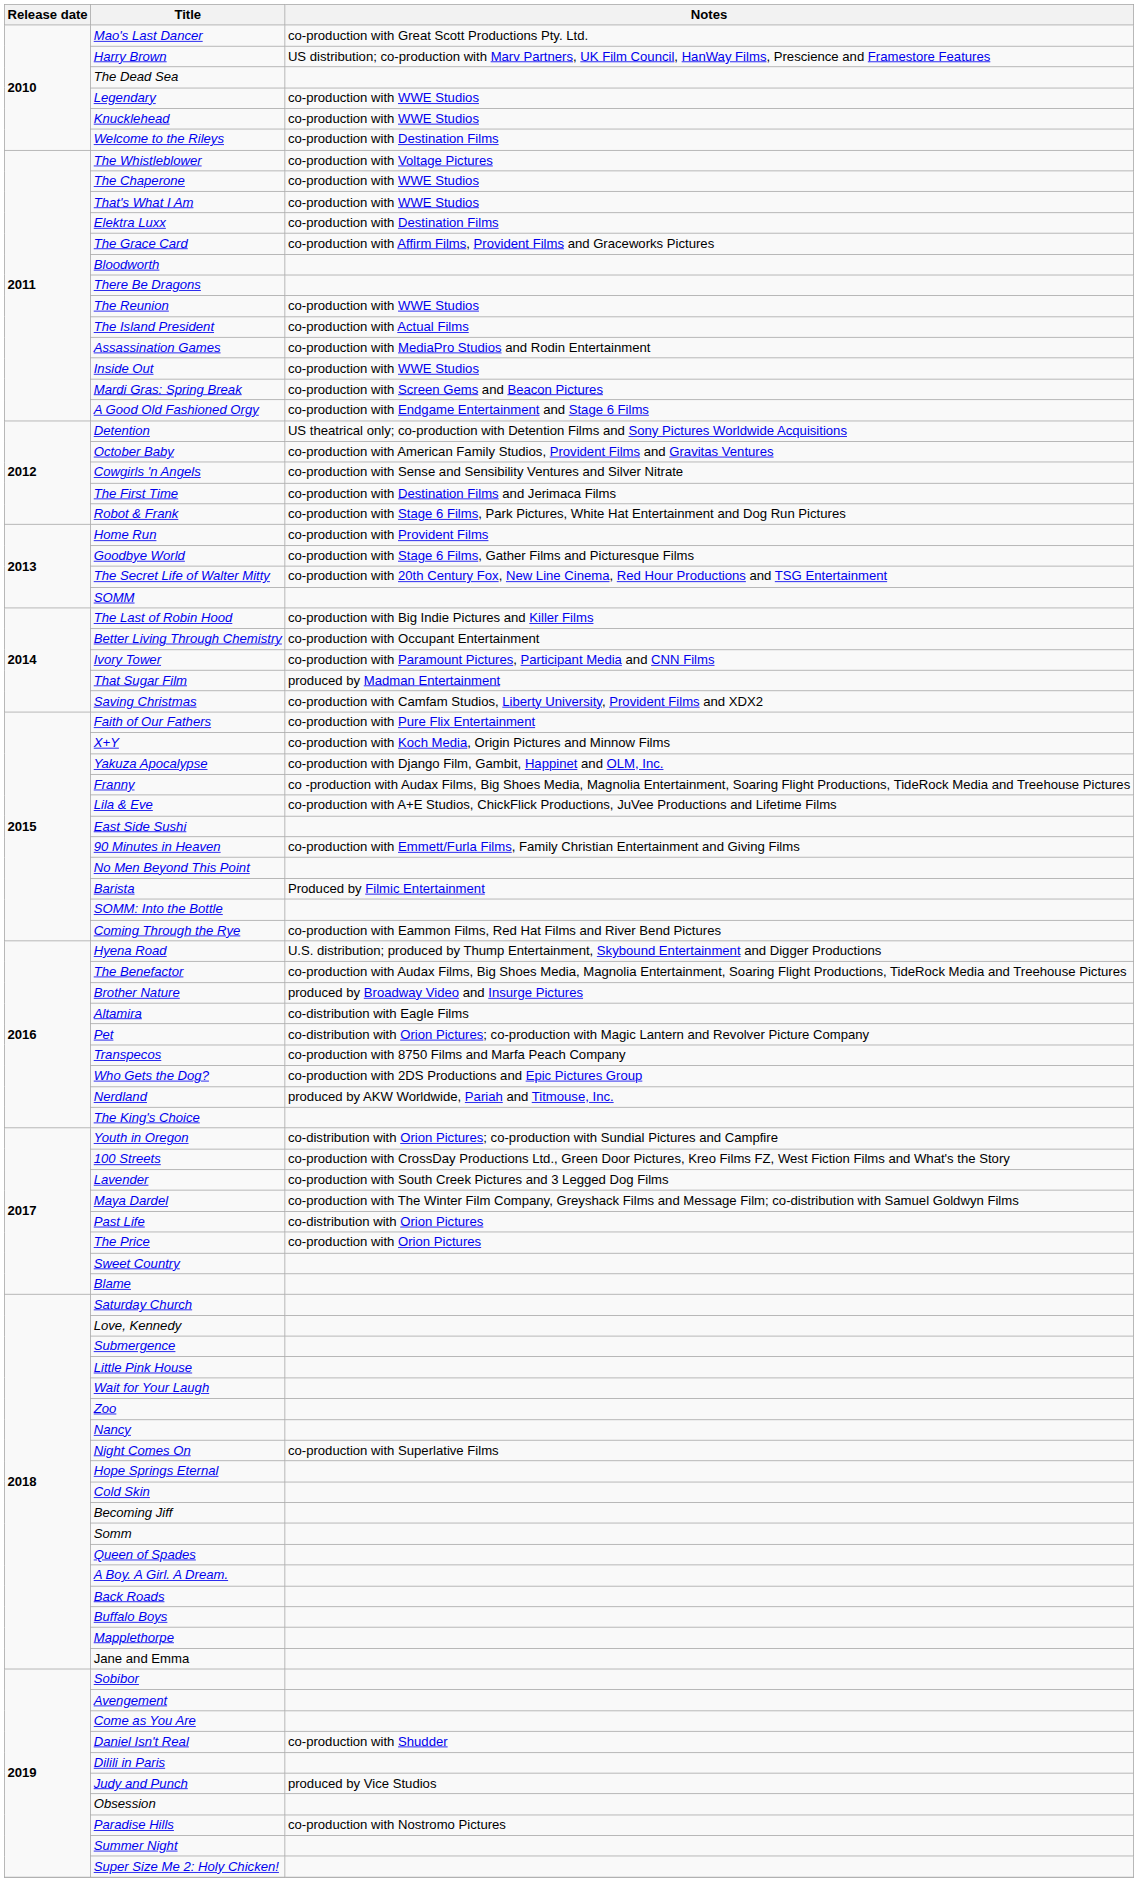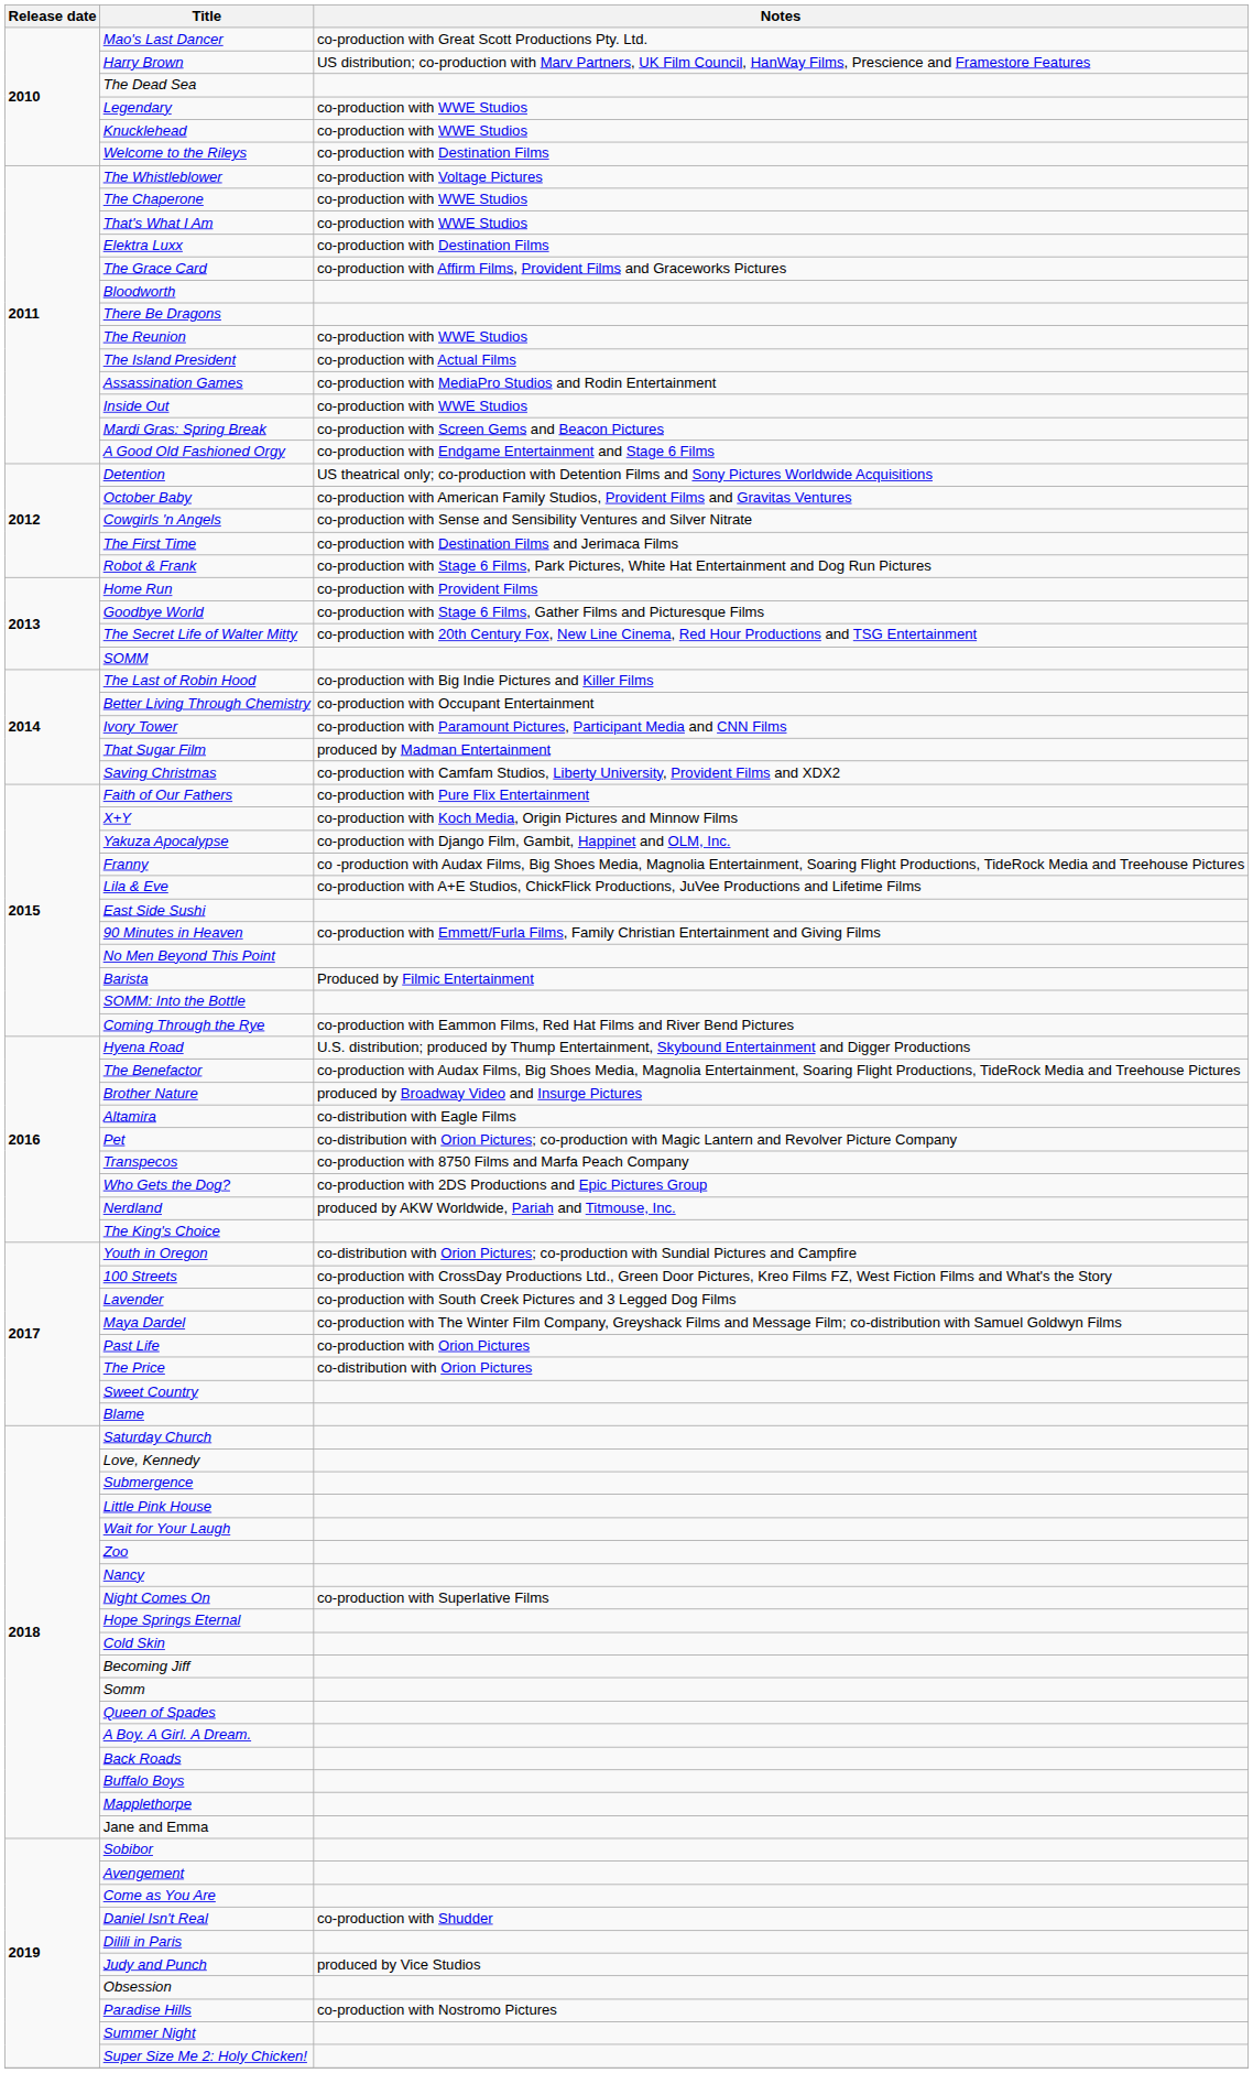Past Life | Notes: co-distribution with Orion Pictures -> co-production with Orion Pictures
The Price | Notes: co-production with Orion Pictures -> co-distribution with Orion Pictures
